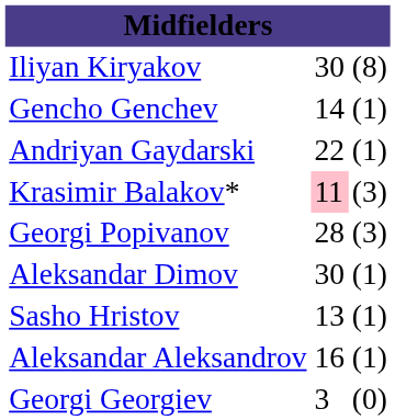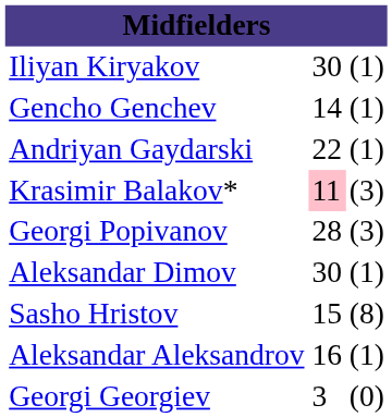Iliyan Kiryakov | column 3: (8) -> (1)
Sasho Hristov | column 2: 13 -> 15
Sasho Hristov | column 3: (1) -> (8)
